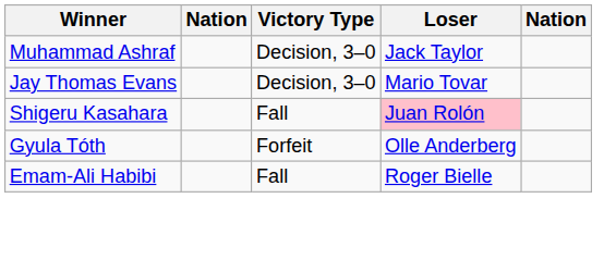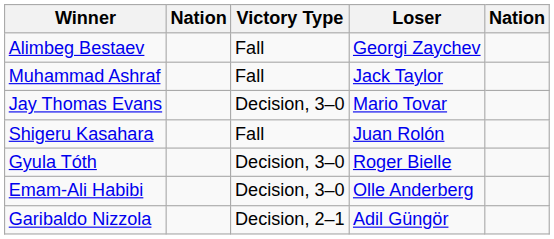+ row: Alimbeg Bestaev | Fall | Georgi Zaychev
Muhammad Ashraf | Victory Type: Decision, 3–0 -> Fall
Shigeru Kasahara | Loser: pink background -> no background
Gyula Tóth | Victory Type: Forfeit -> Decision, 3–0
Gyula Tóth | Loser: Olle Anderberg -> Roger Bielle
Emam-Ali Habibi | Victory Type: Fall -> Decision, 3–0
Emam-Ali Habibi | Loser: Roger Bielle -> Olle Anderberg
+ row: Garibaldo Nizzola | Decision, 2–1 | Adil Güngör
